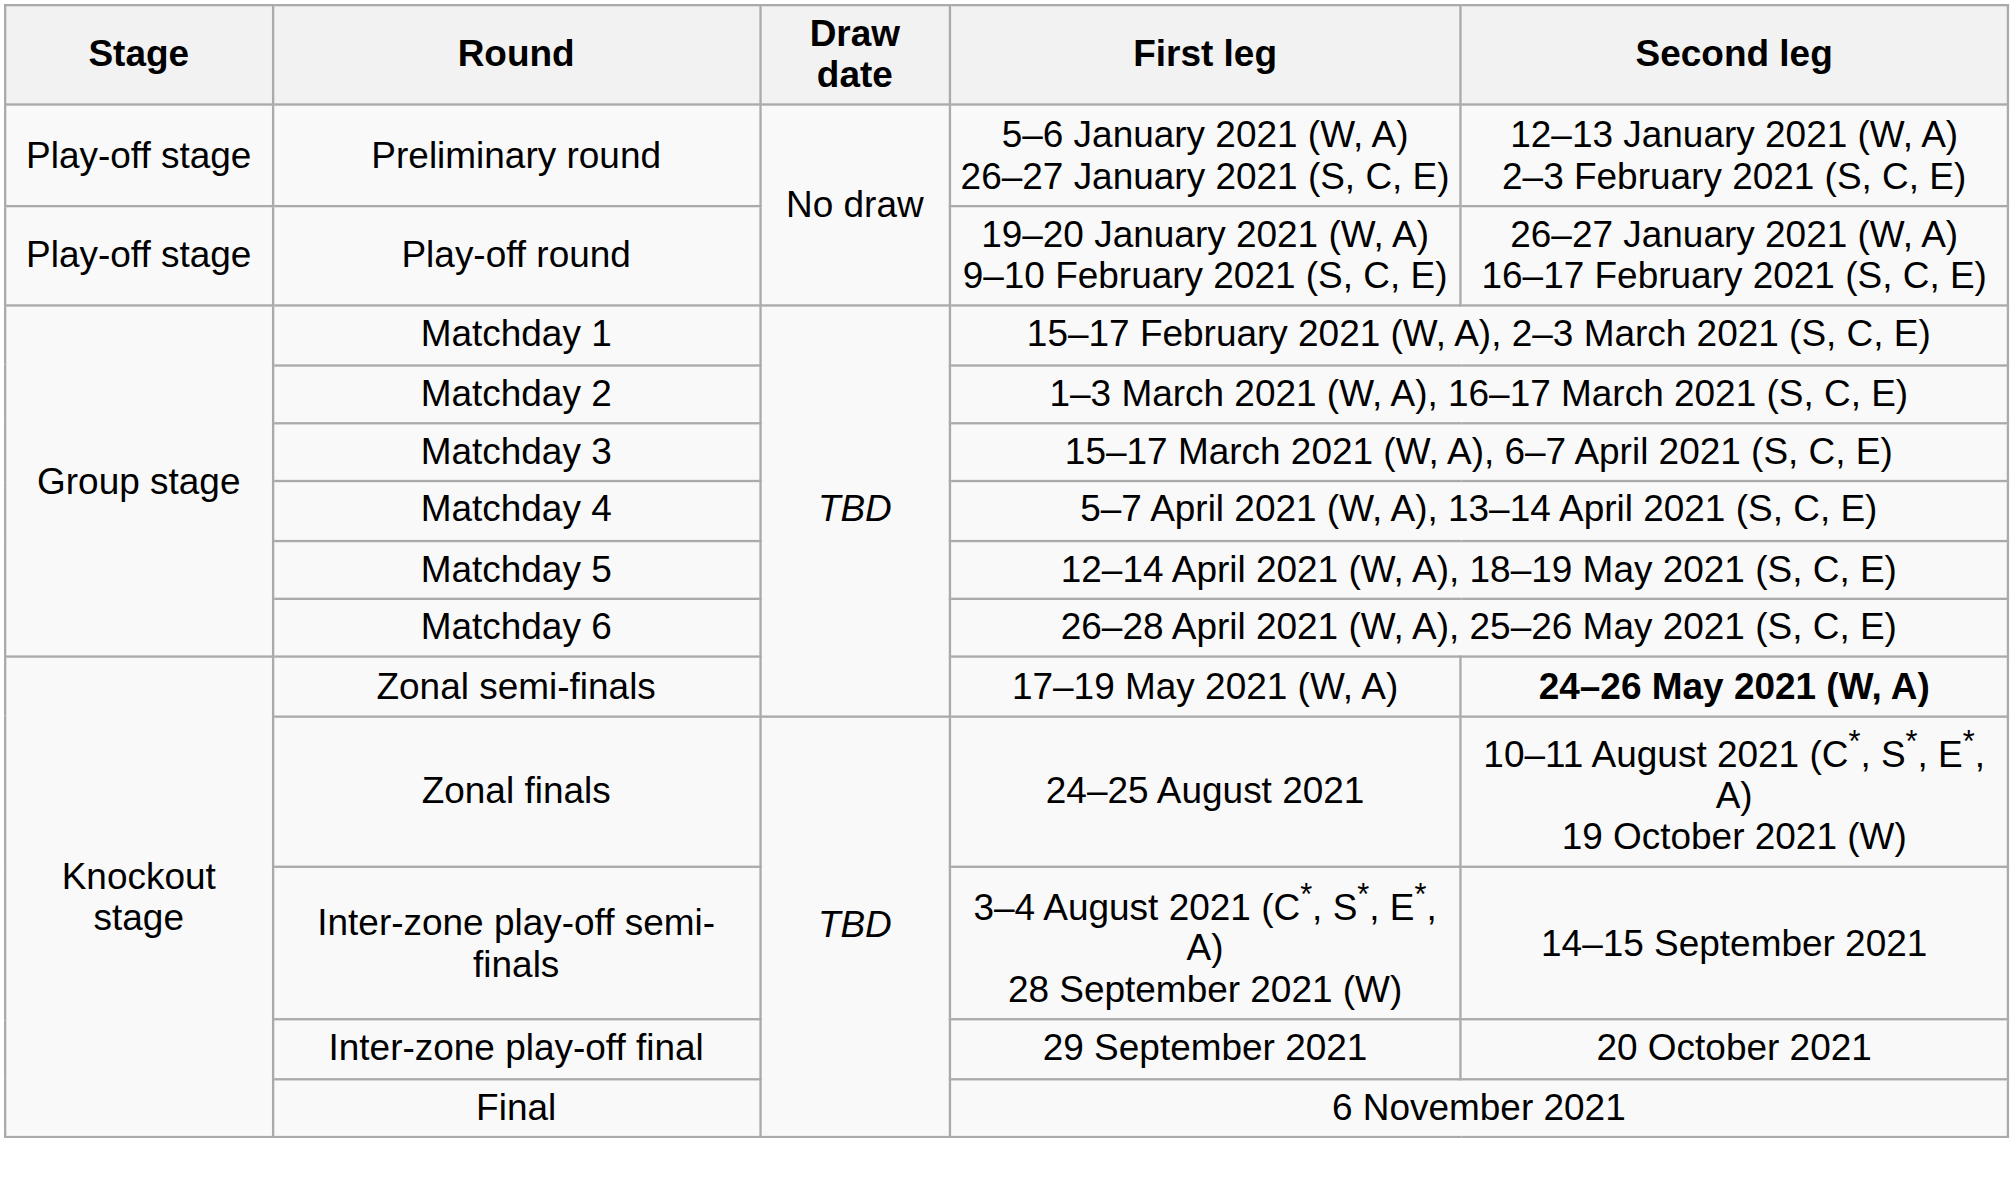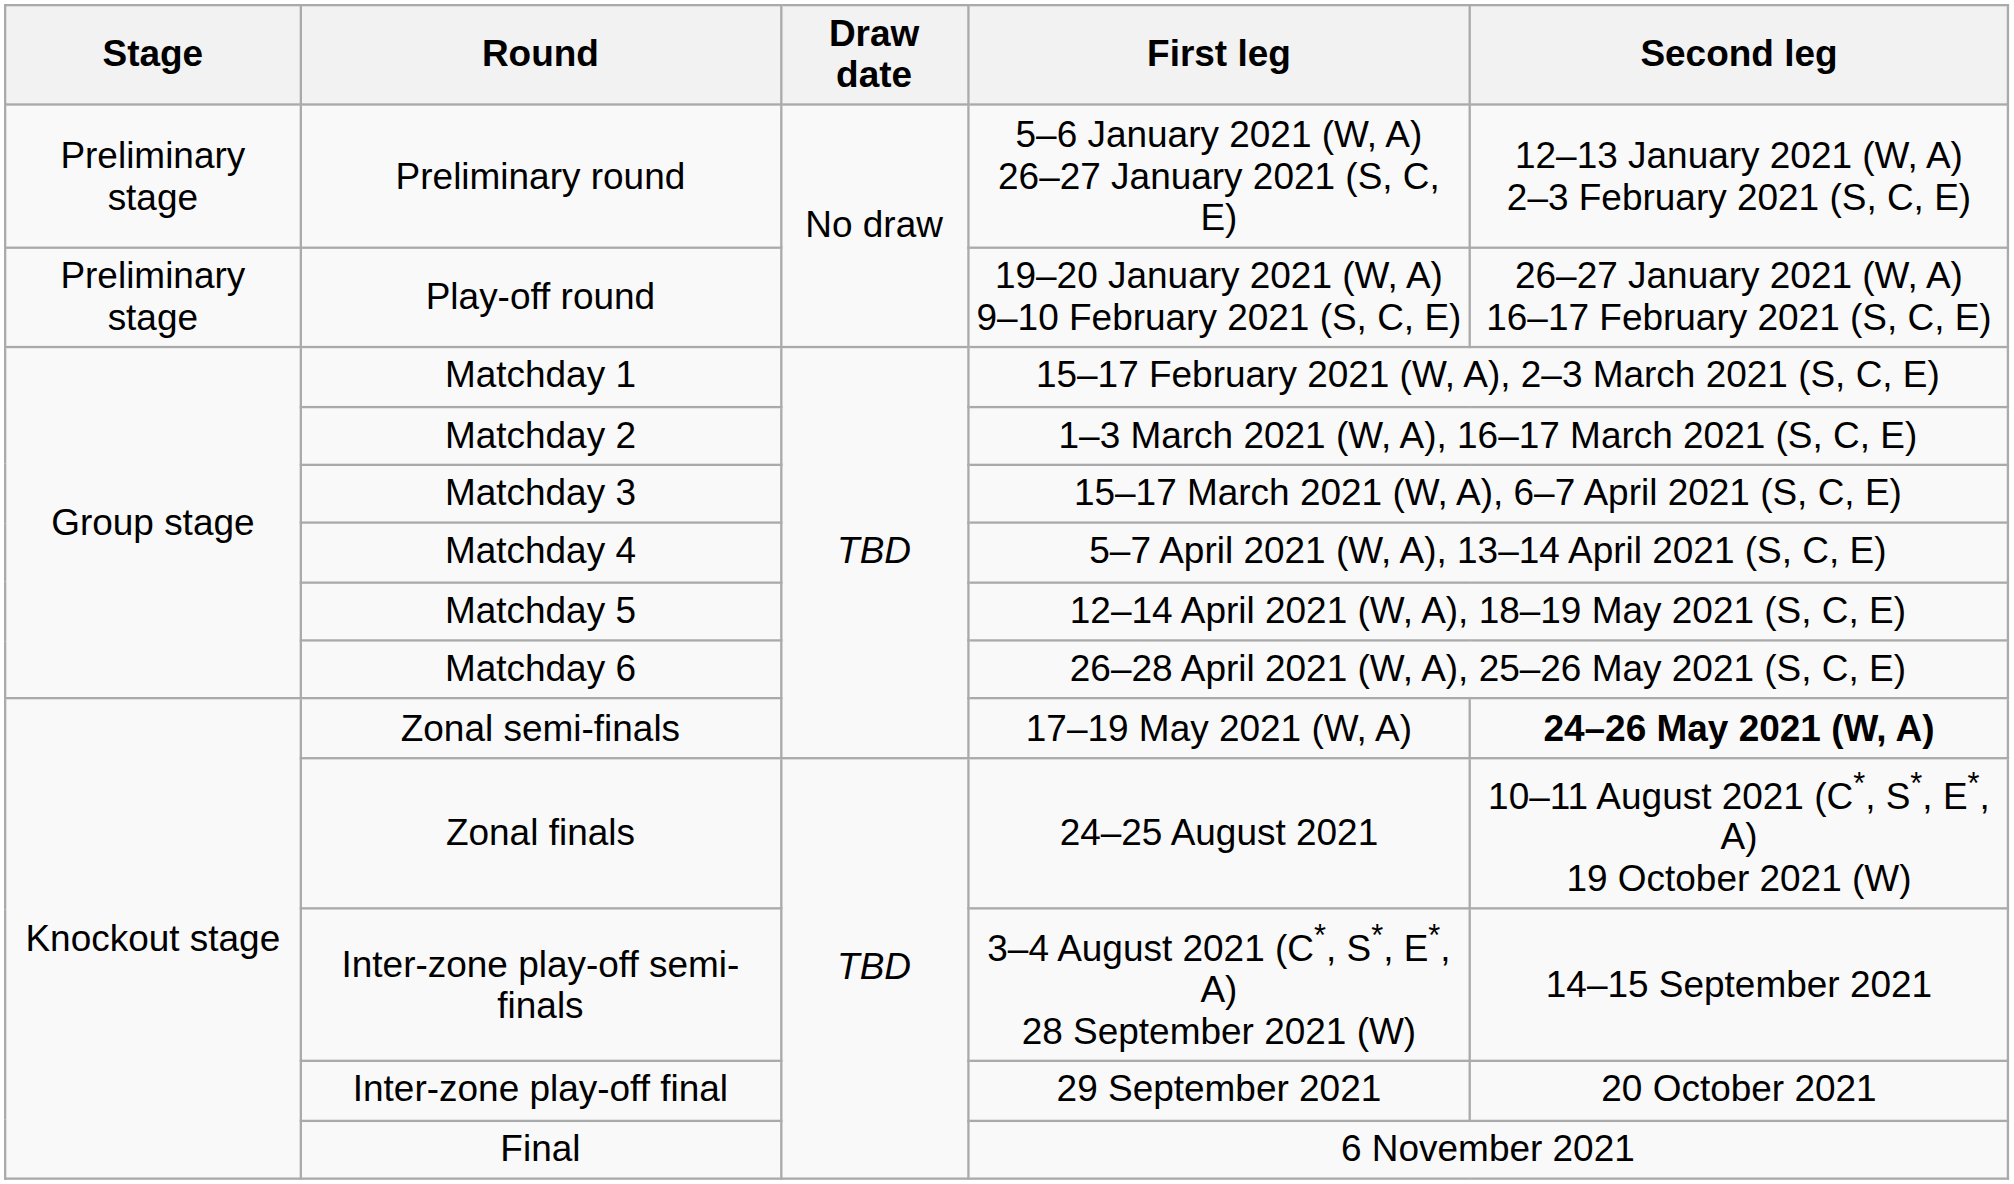Preliminary round | Stage: Play-off stage -> Preliminary stage
Play-off round | Stage: Play-off stage -> Preliminary stage
